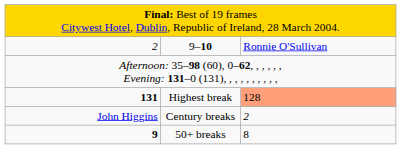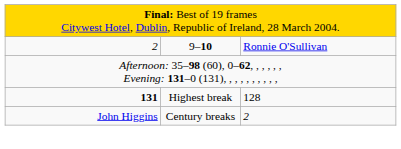Highest break | column 3: lightsalmon background -> no background
- row: 9 | 50+ breaks | 8
